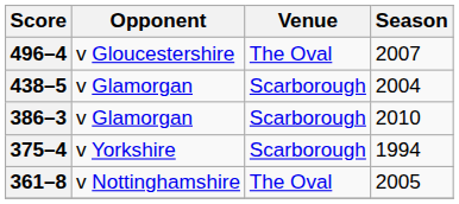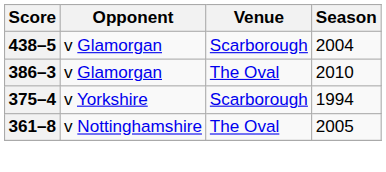- row: 496–4 | v Gloucestershire | The Oval | 2007
386–3 | Venue: Scarborough -> The Oval
